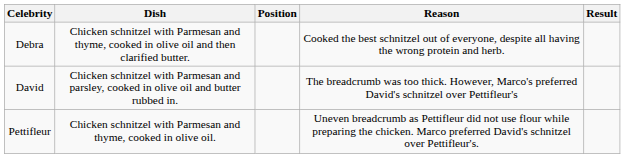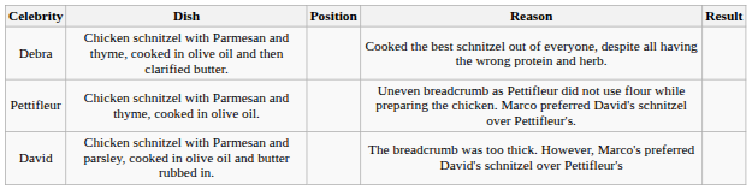rows swapped: David <-> Pettifleur
